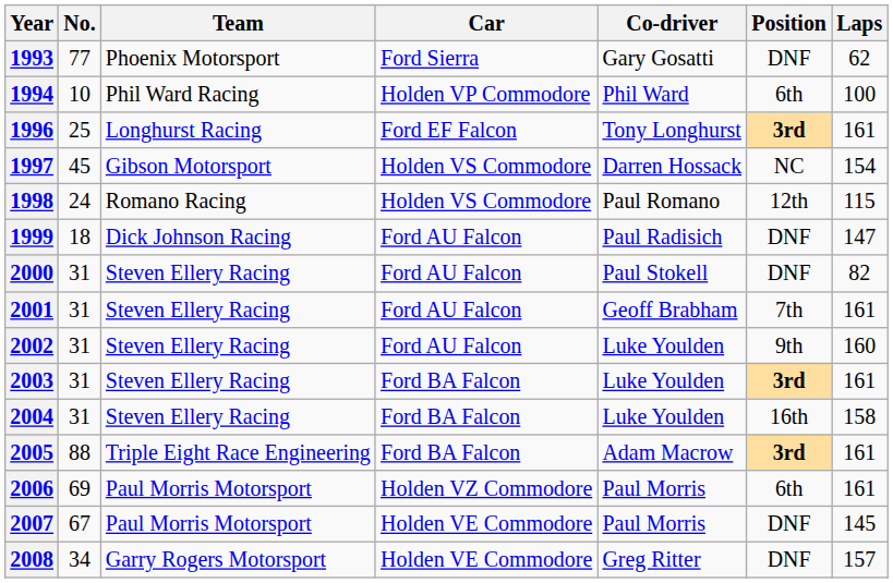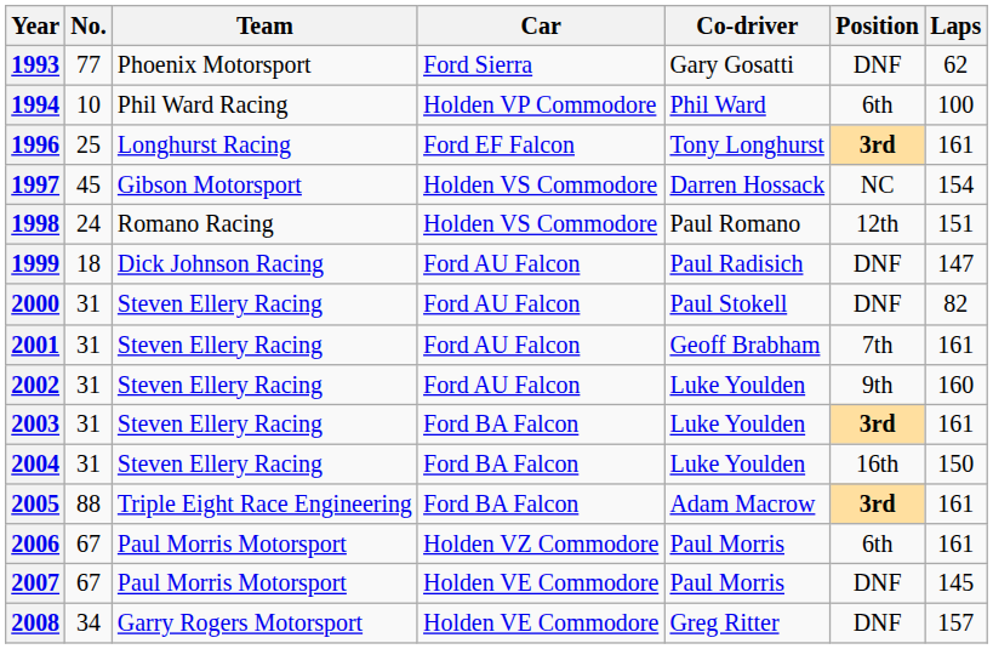1998 | Laps: 115 -> 151
2004 | Laps: 158 -> 150
2006 | No.: 69 -> 67
